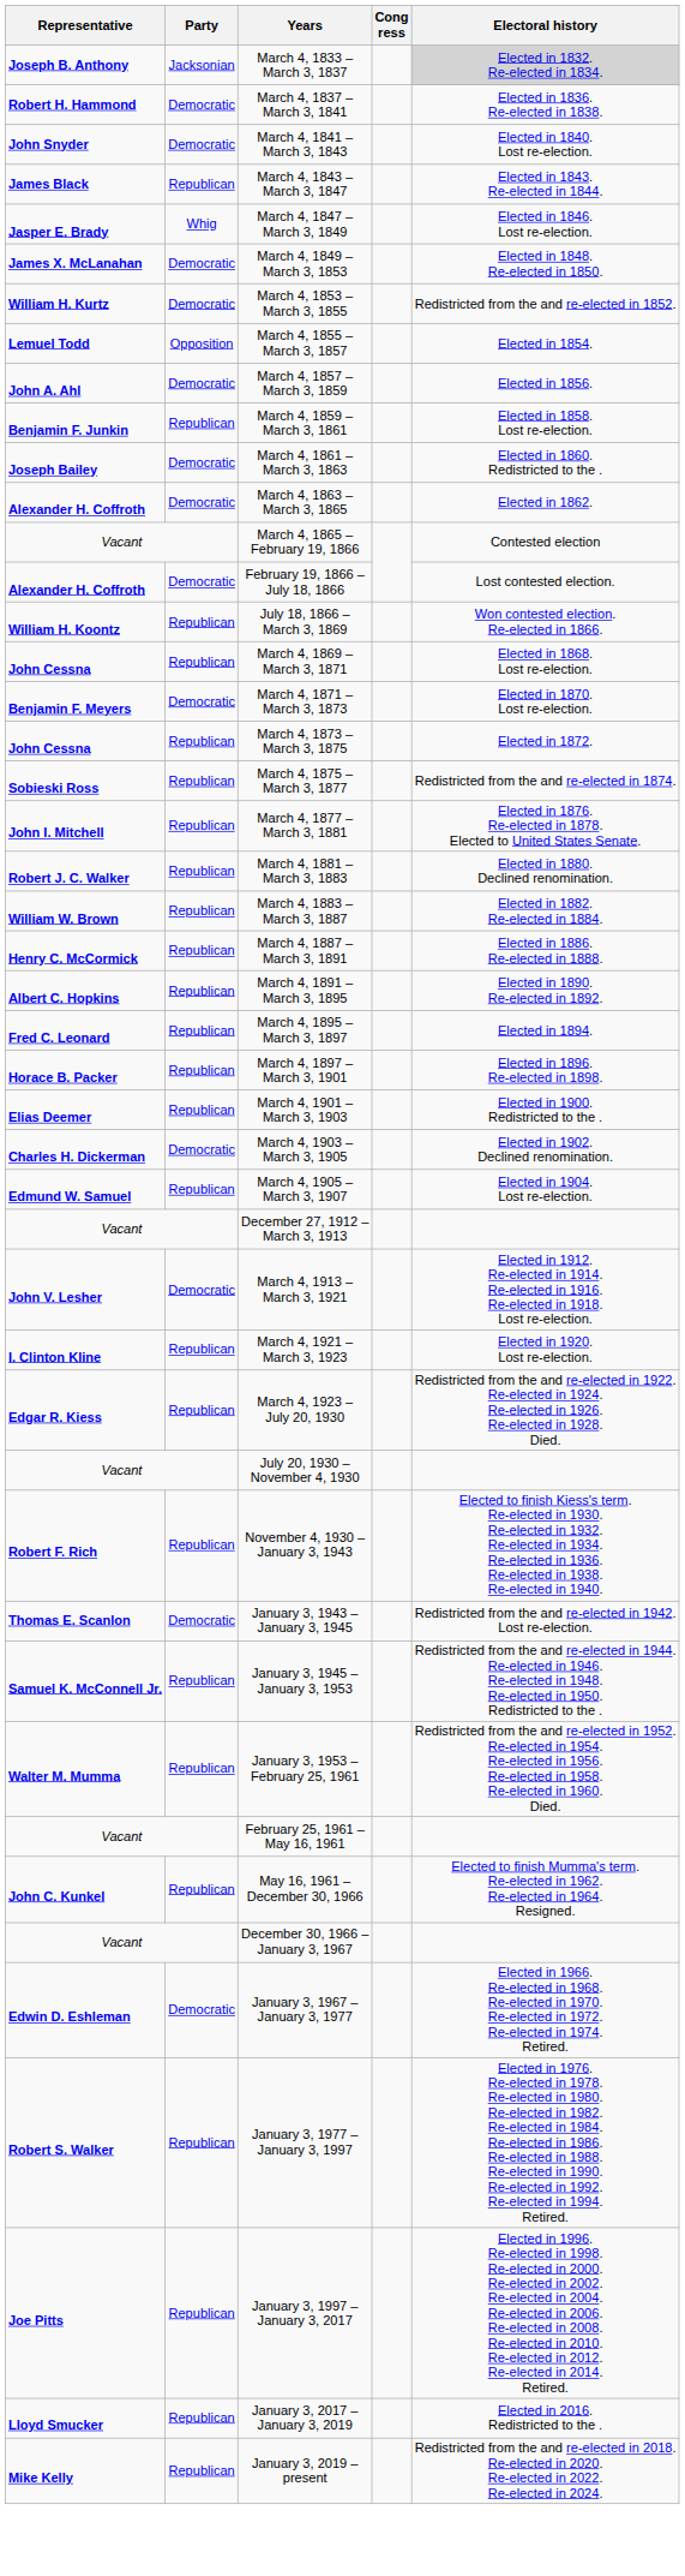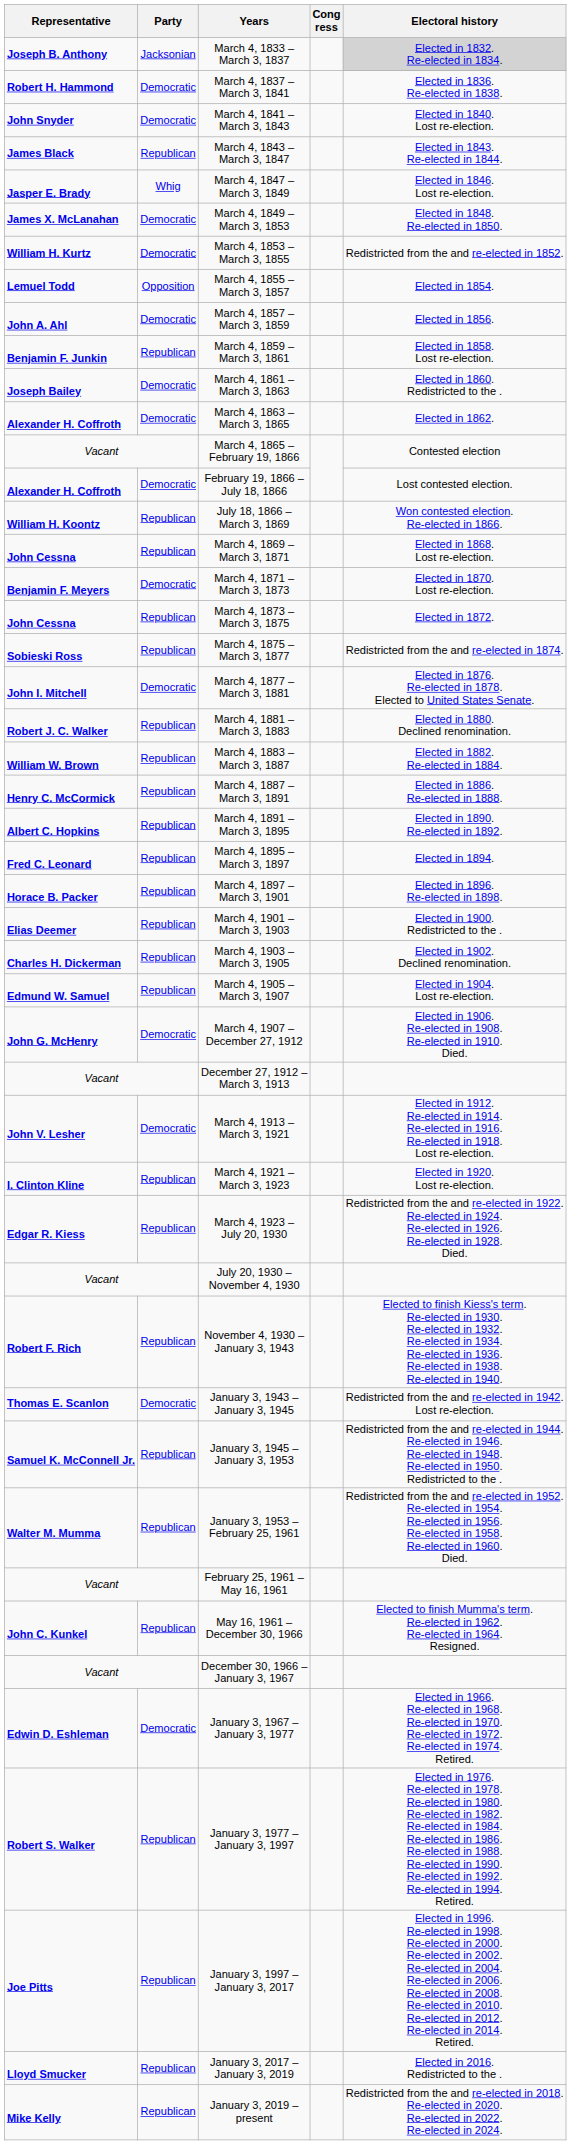March 4, 1877 – March 3, 1881 | Party: Republican -> Democratic
March 4, 1903 – March 3, 1905 | Party: Democratic -> Republican
+ row: John G. McHenry | Democratic | March 4, 1907 – December 27, 1912 | Elected in 1906. Re-elected in 1908. Re-elected in 1910. Died.
